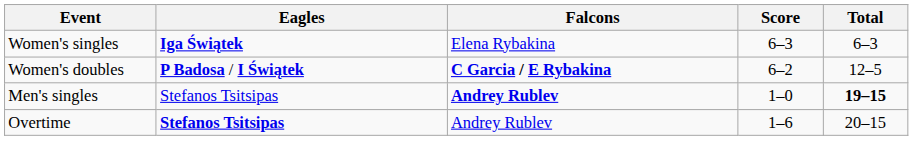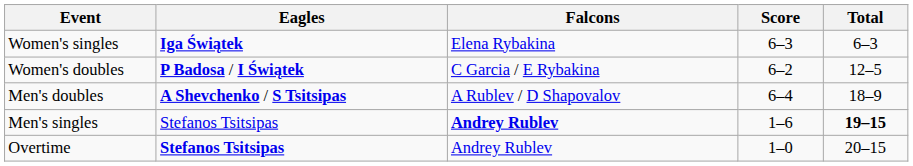Women's doubles | Falcons: bold -> normal
+ row: Men's doubles | A Shevchenko / S Tsitsipas | A Rublev / D Shapovalov | 6–4 | 18–9
Men's singles | Score: 1–0 -> 1–6
Overtime | Score: 1–6 -> 1–0
